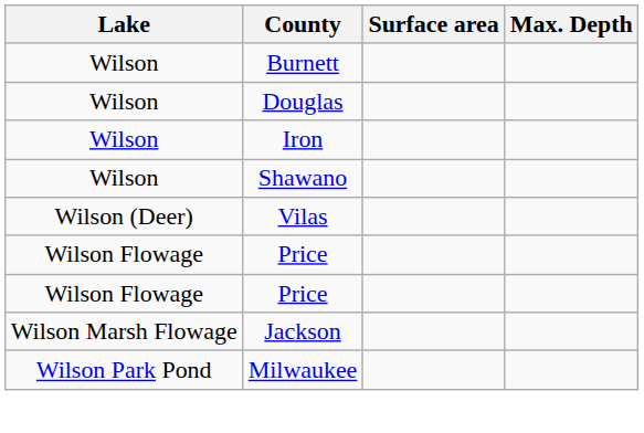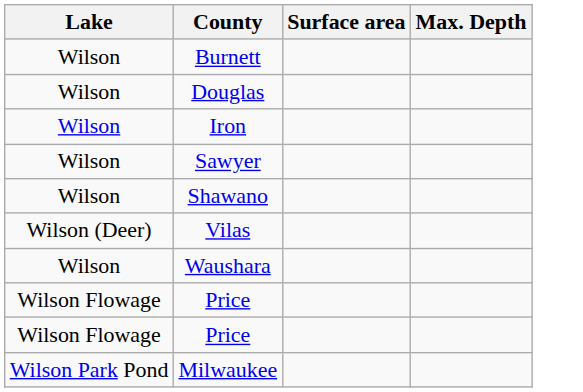+ row: Wilson | Sawyer
+ row: Wilson | Waushara
- row: Wilson Marsh Flowage | Jackson
